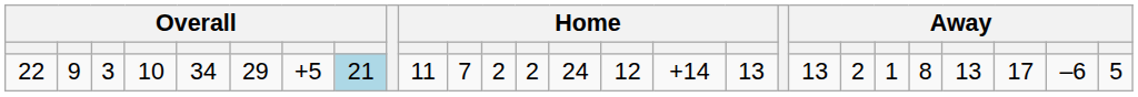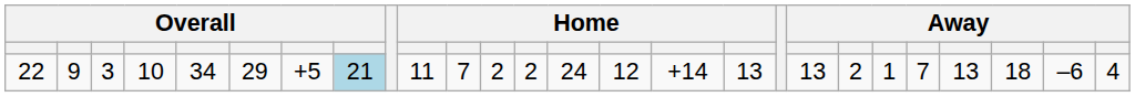22 | column 22: 8 -> 7
22 | column 24: 17 -> 18
22 | column 26: 5 -> 4
